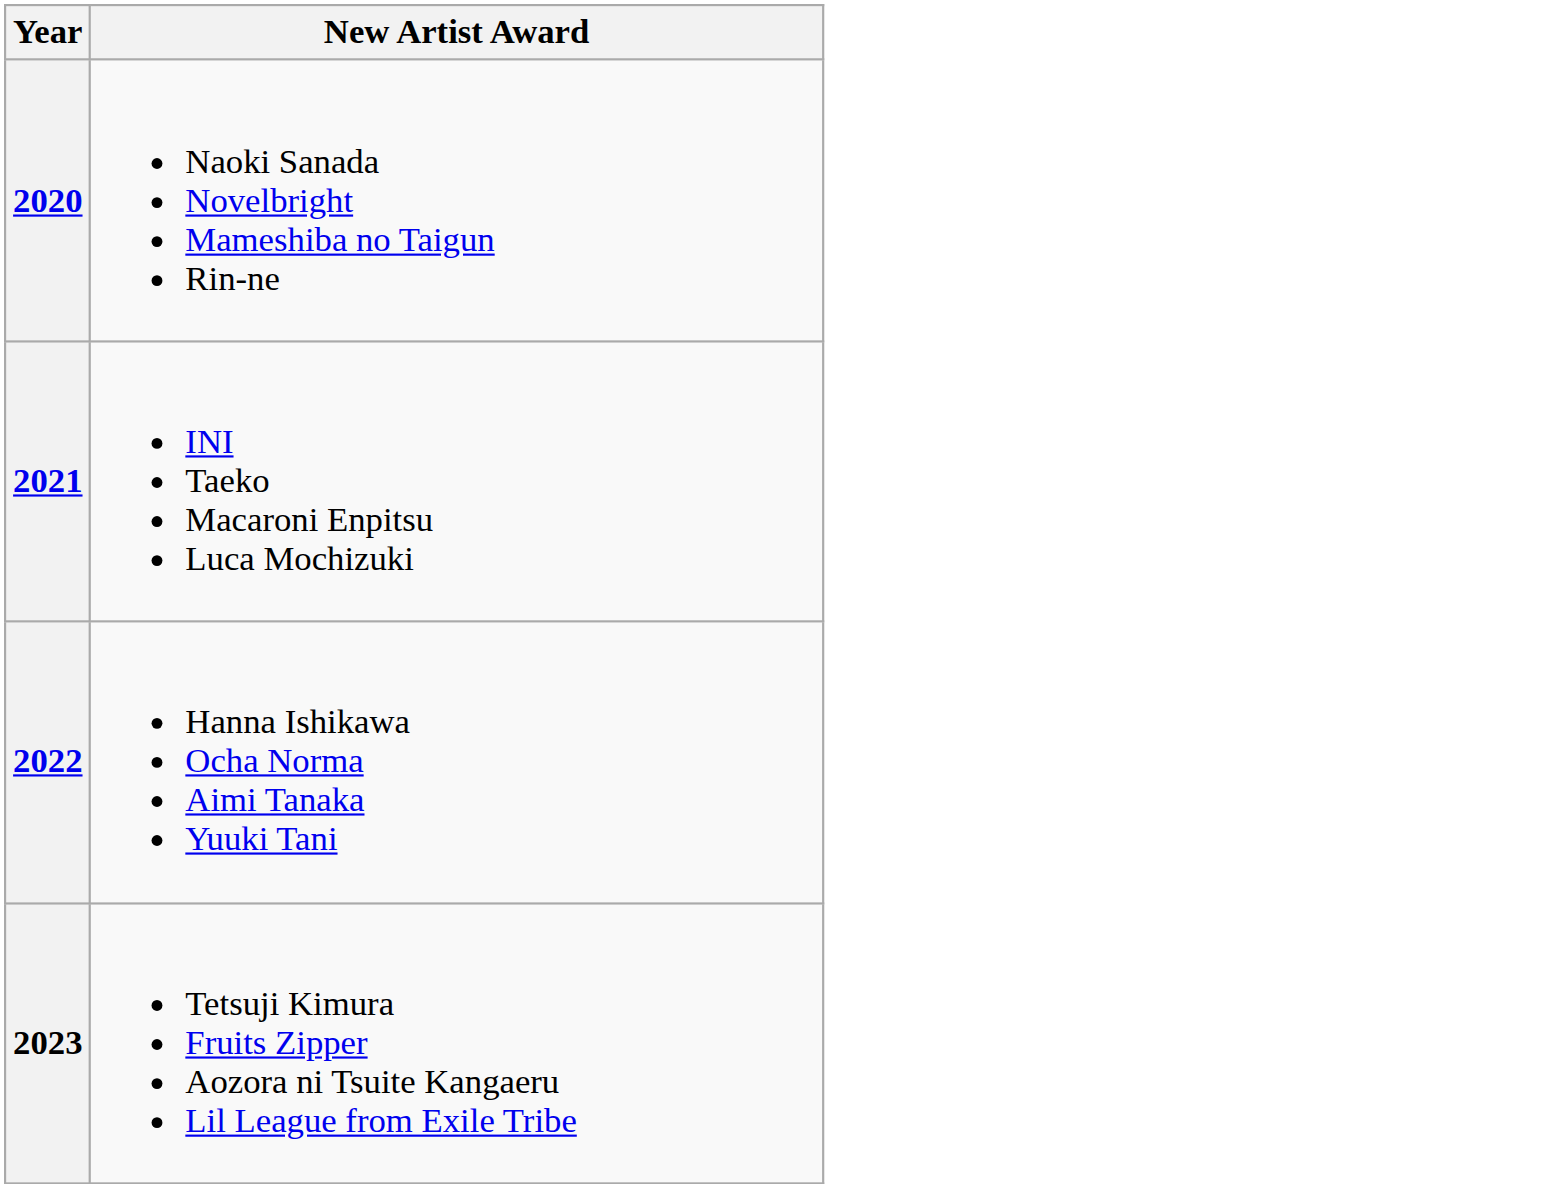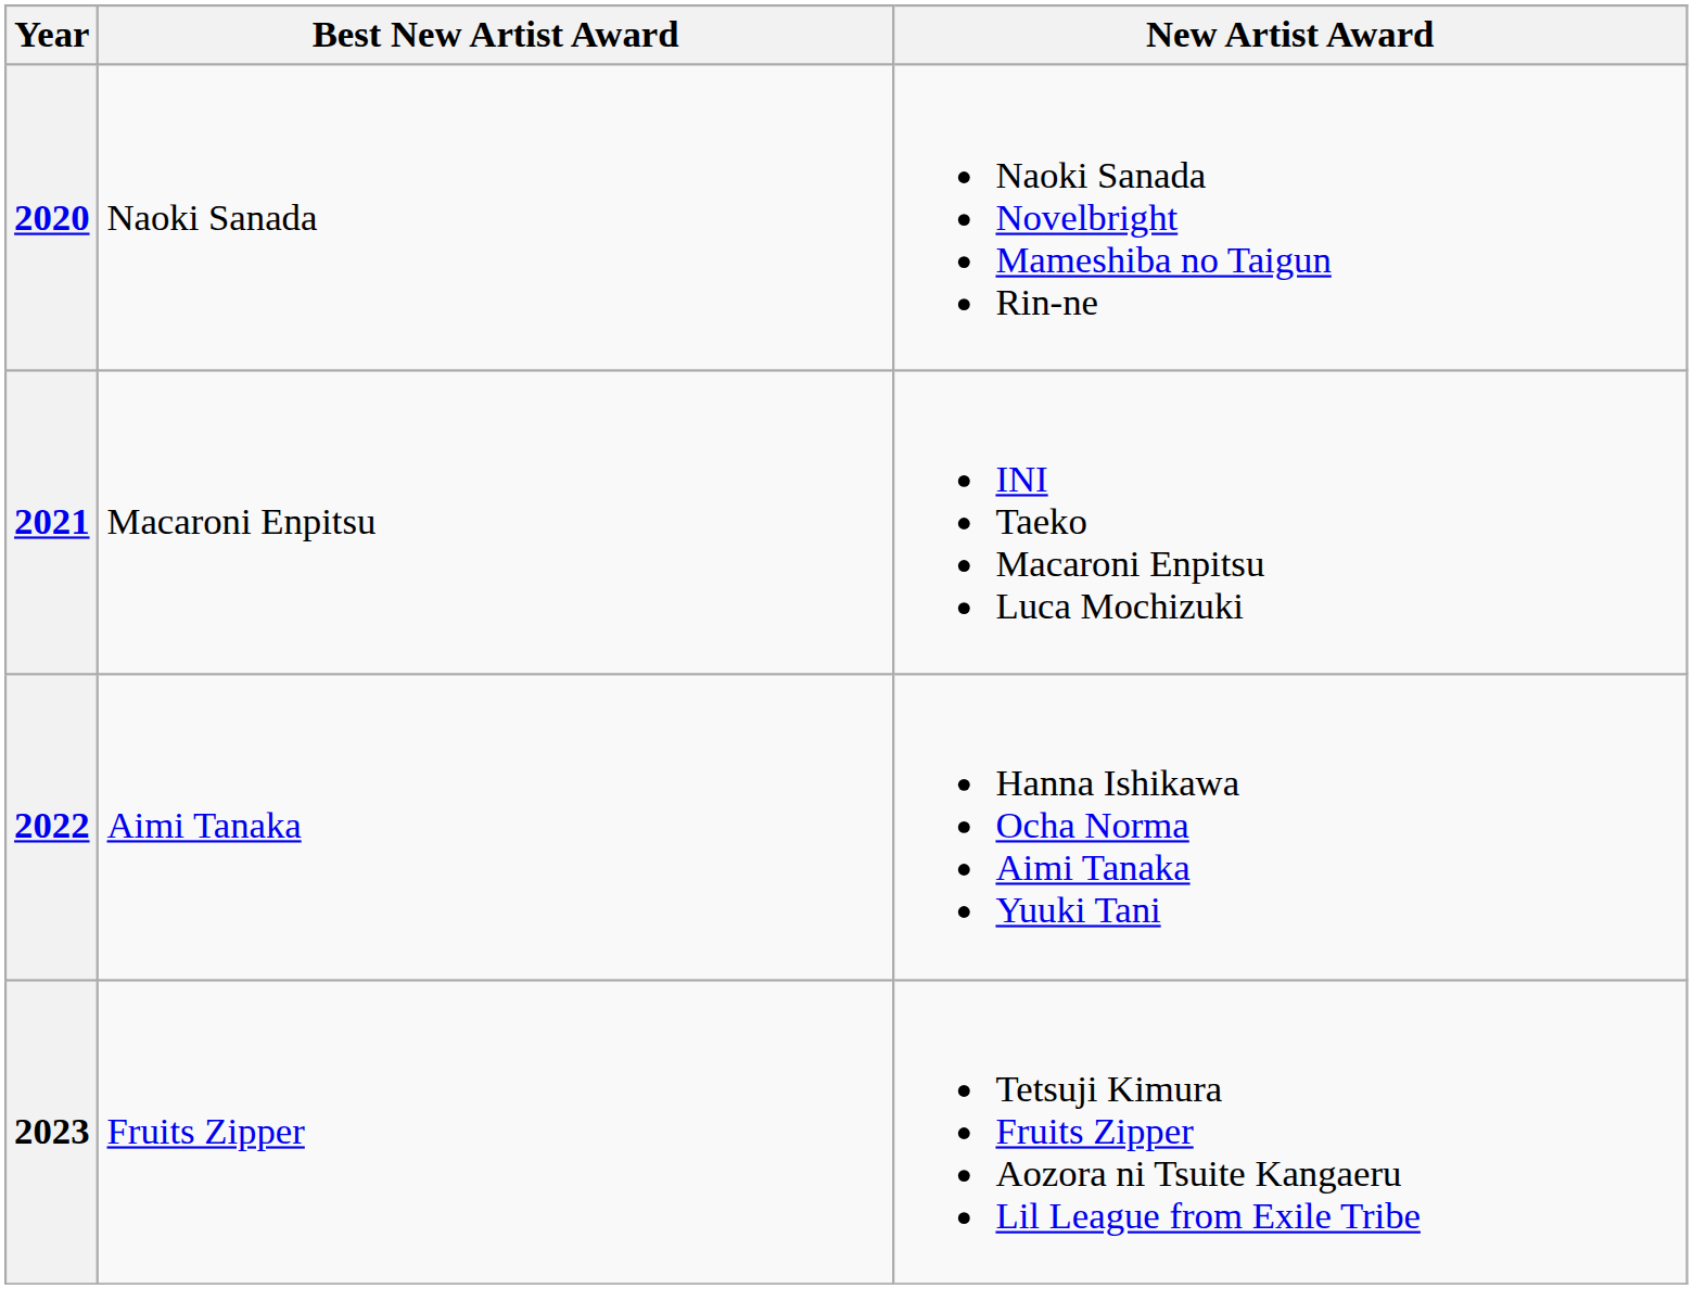+ column: Best New Artist Award | Naoki Sanada | Macaroni Enpitsu | Aimi Tanaka | Fruits Zipper
